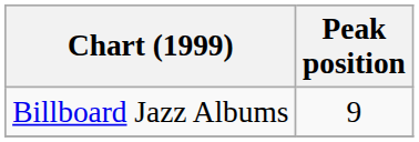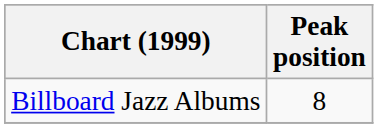Billboard Jazz Albums | Peak position: 9 -> 8
